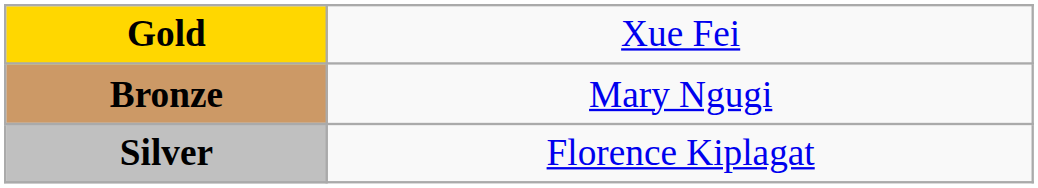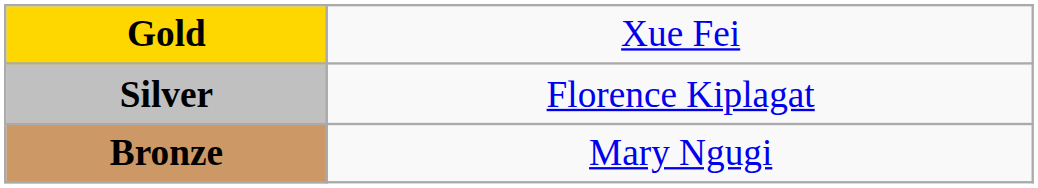rows swapped: Silver <-> Bronze
